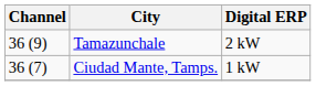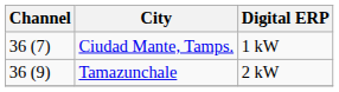rows swapped: Tamazunchale <-> Ciudad Mante, Tamps.
